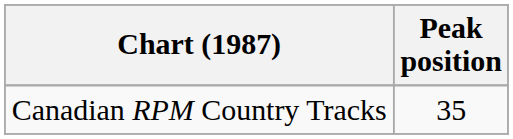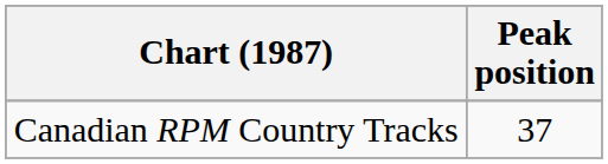Canadian RPM Country Tracks | Peak position: 35 -> 37
